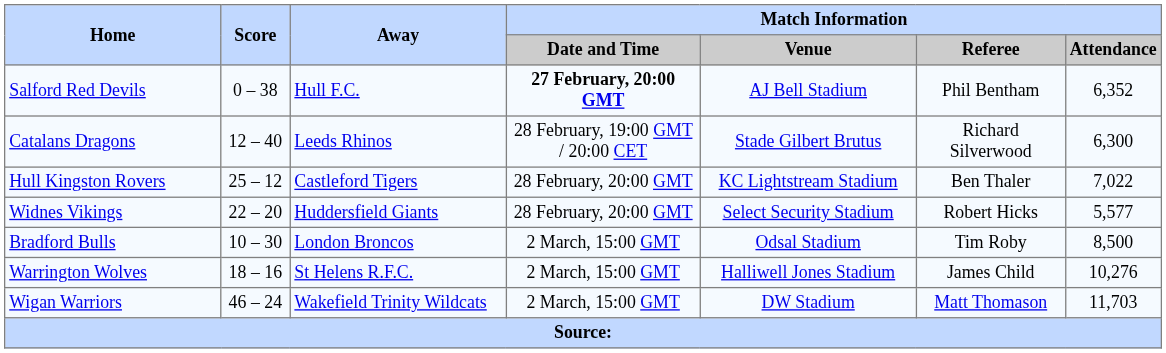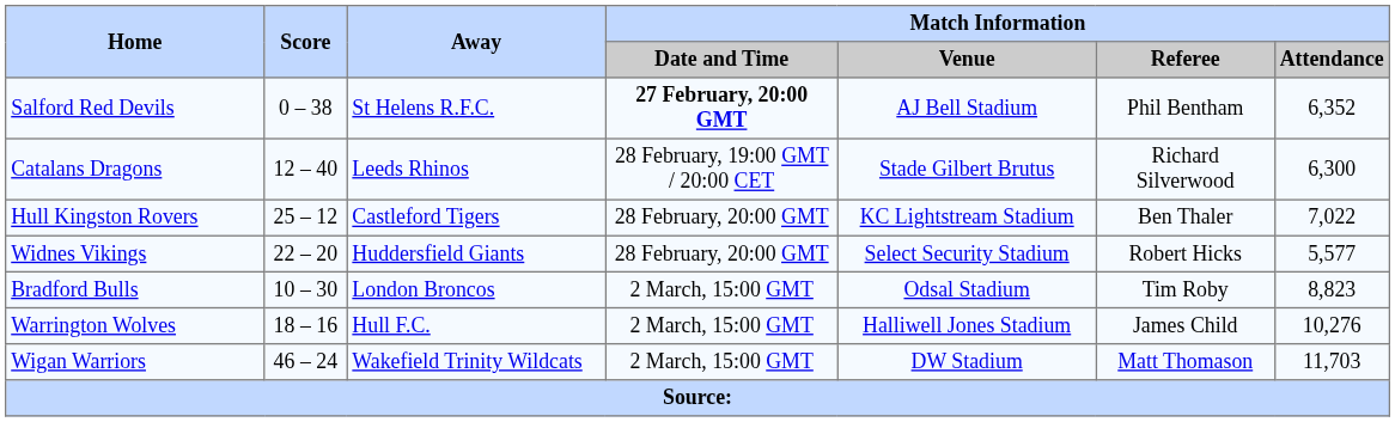Salford Red Devils | Away: Hull F.C. -> St Helens R.F.C.
Bradford Bulls | Match Information / Attendance: 8,500 -> 8,823
Warrington Wolves | Away: St Helens R.F.C. -> Hull F.C.
